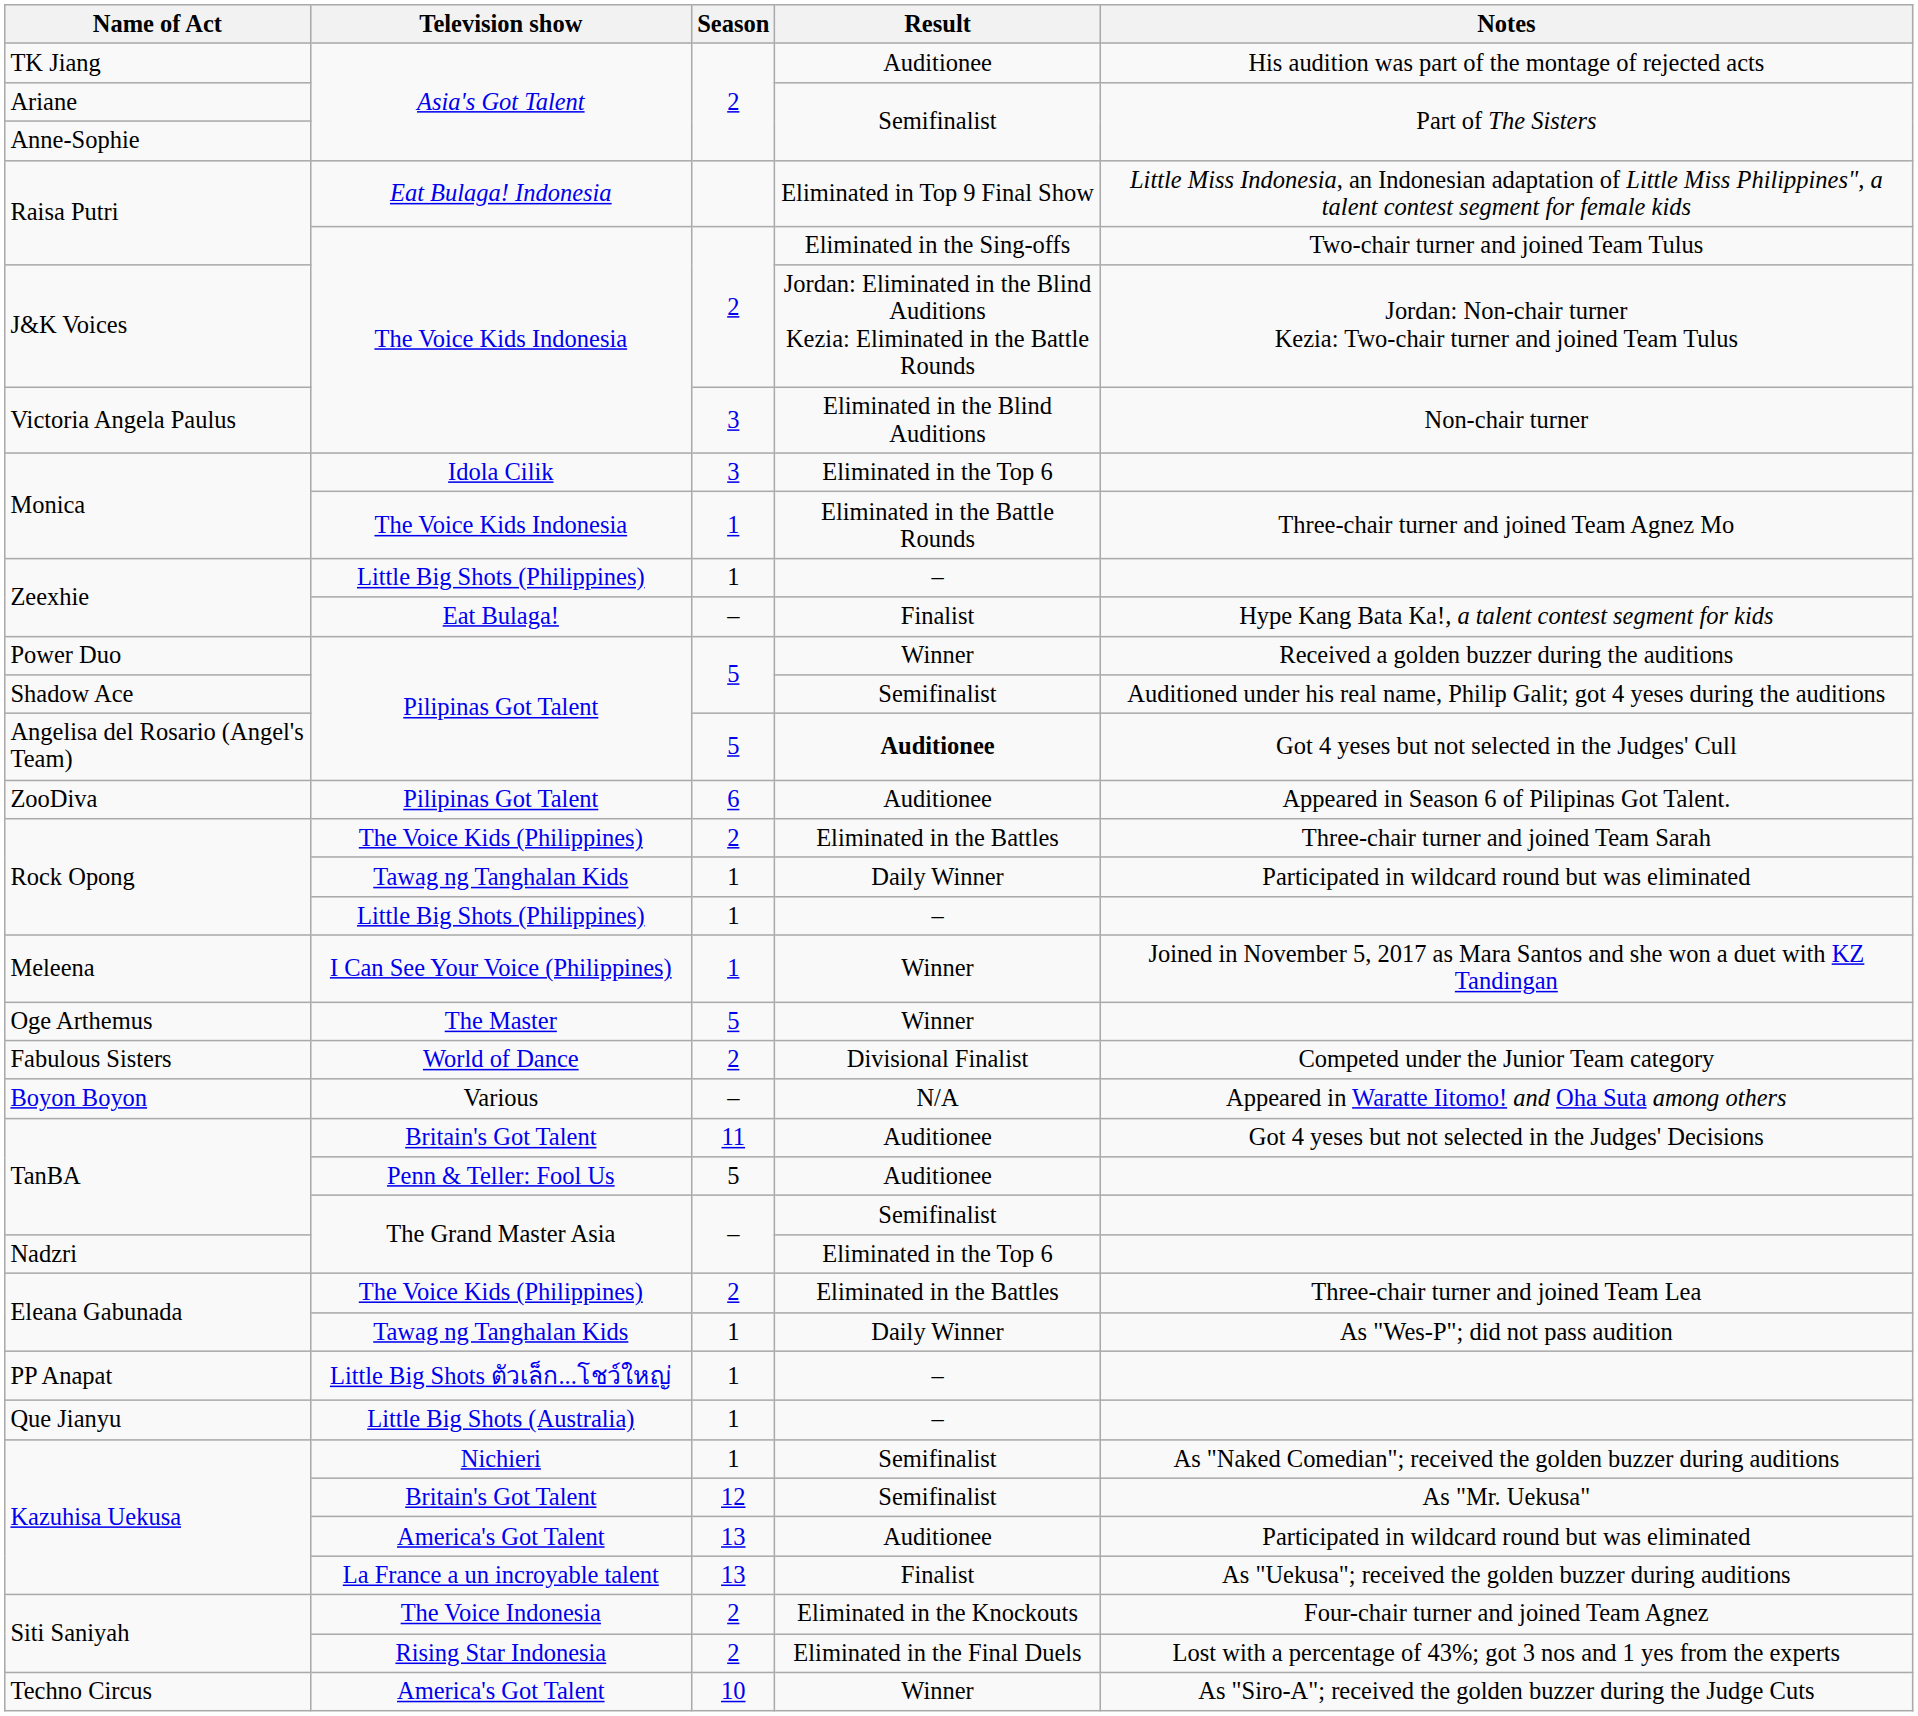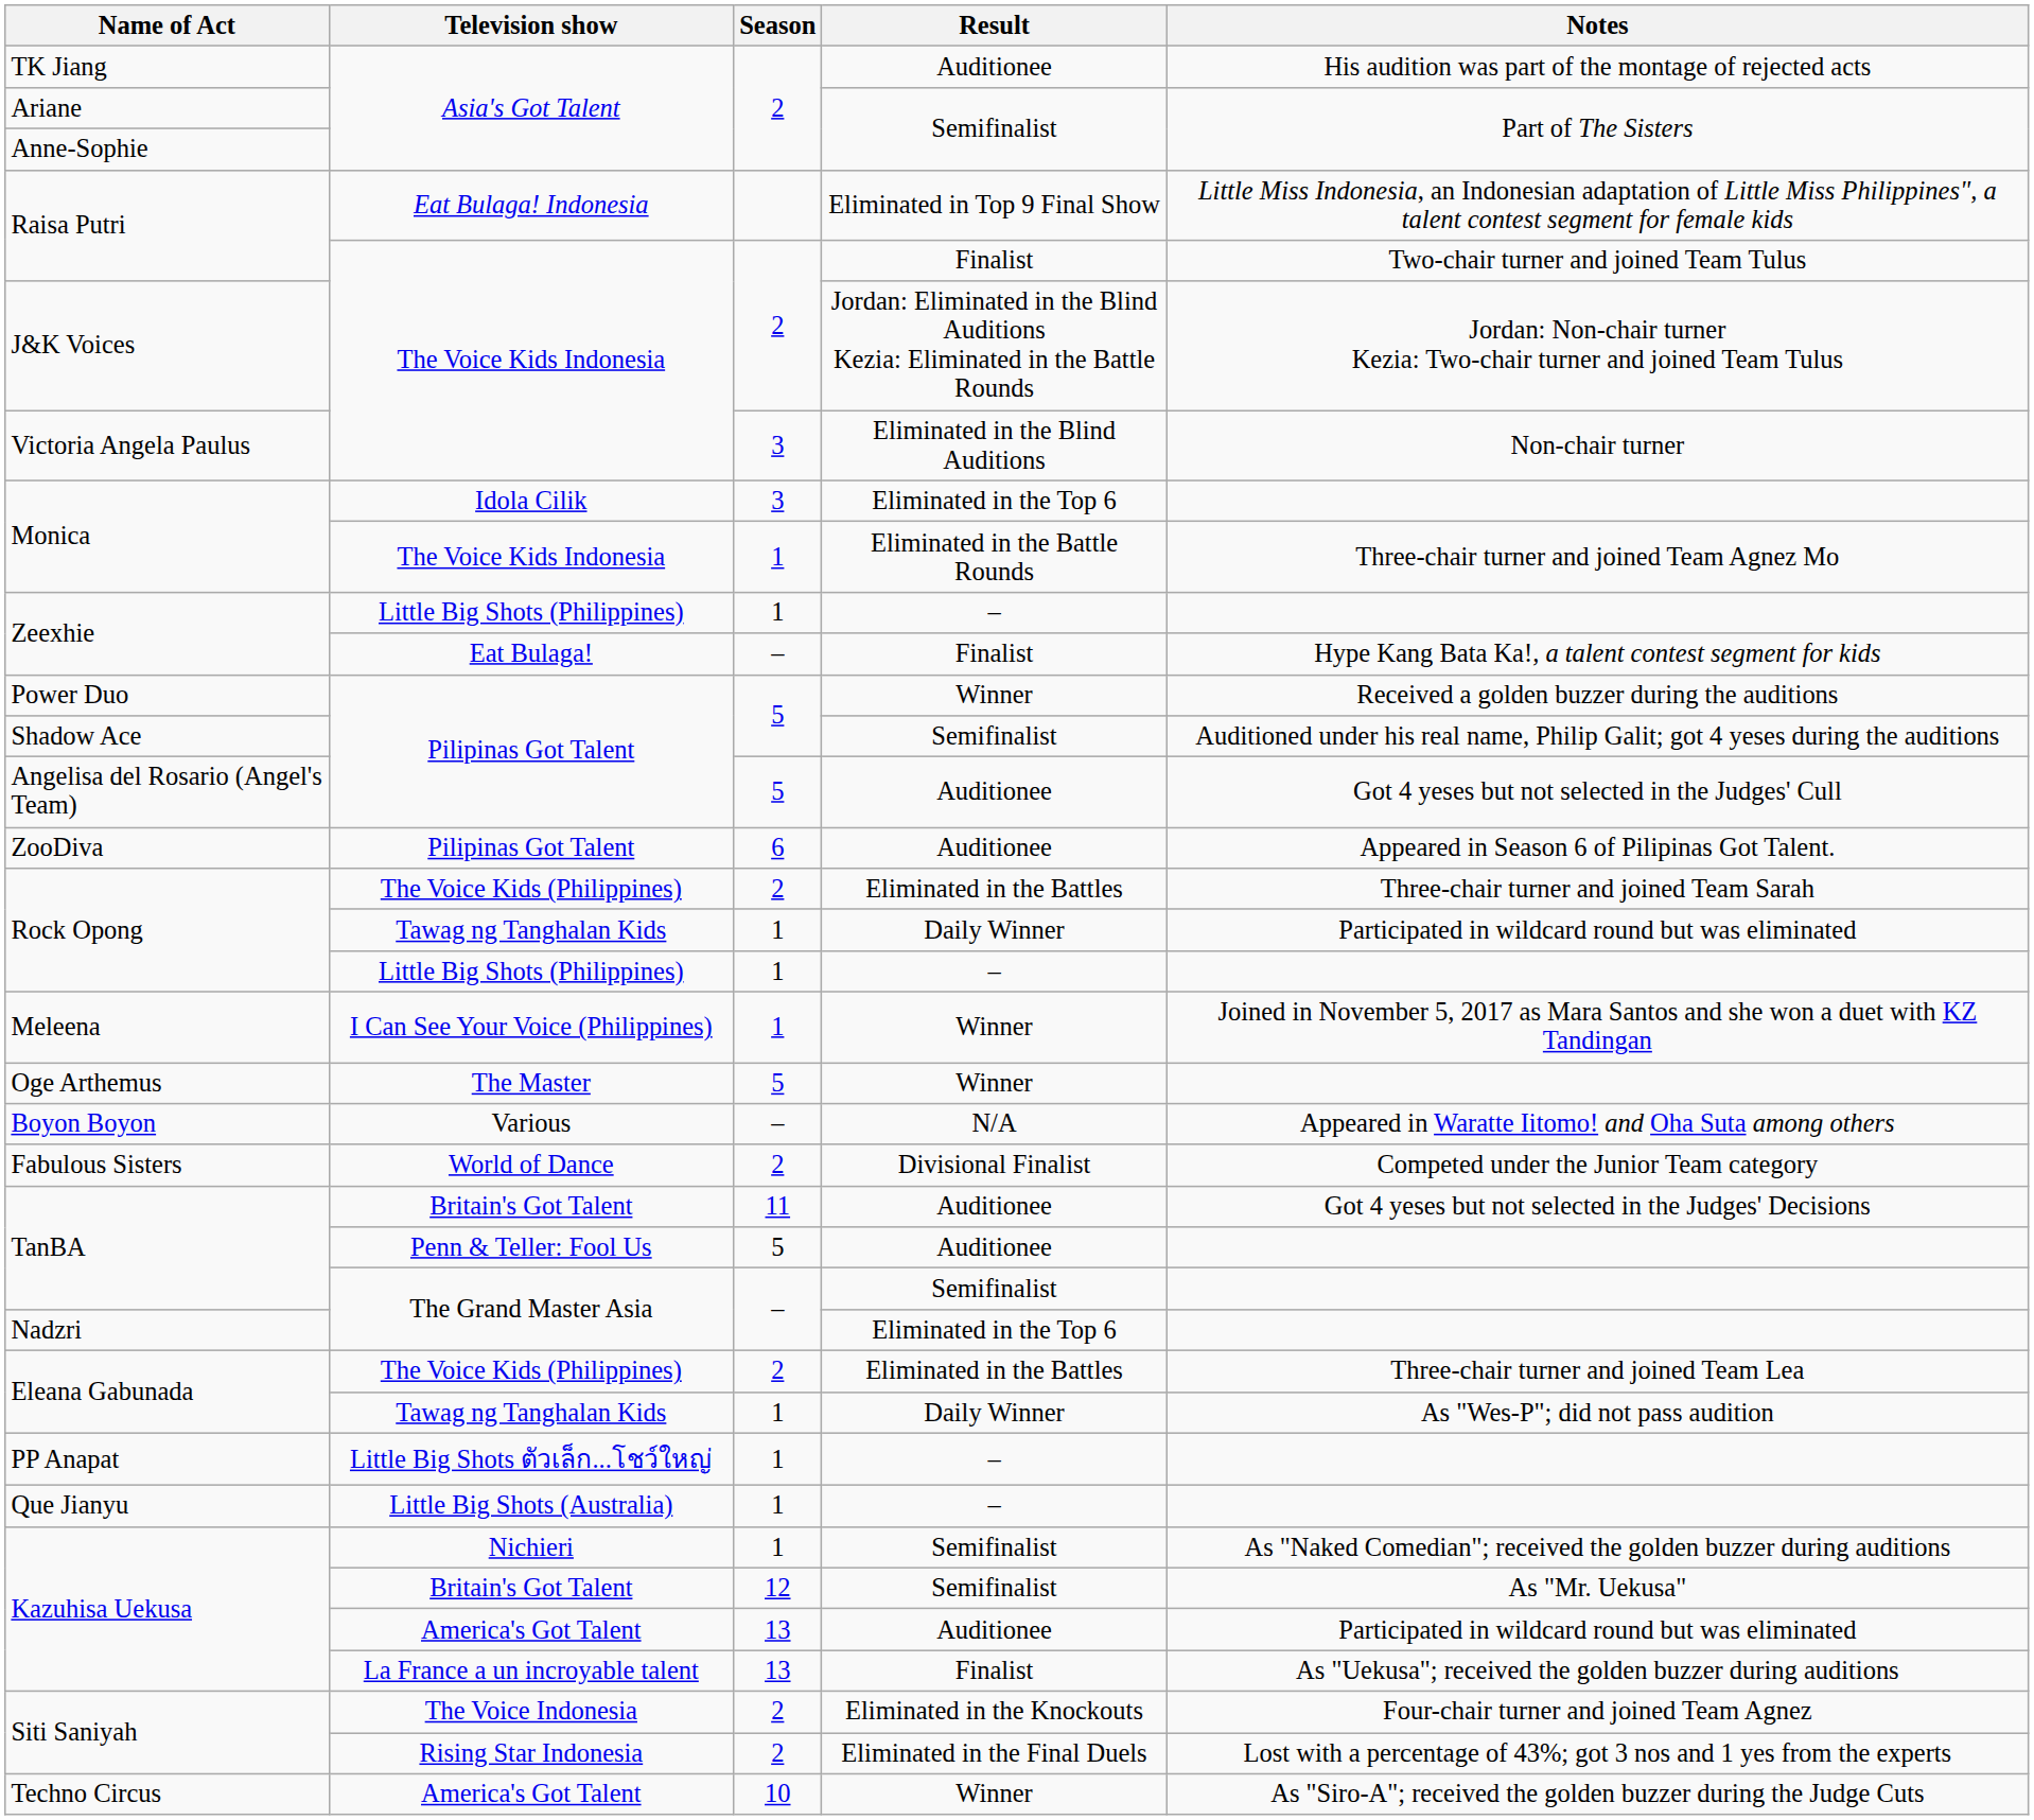Raisa Putri / The Voice Kids Indonesia | Result: Eliminated in the Sing-offs -> Finalist
Angelisa del Rosario (Angel's Team) | Result: bold -> normal
rows swapped: Fabulous Sisters <-> Boyon Boyon
